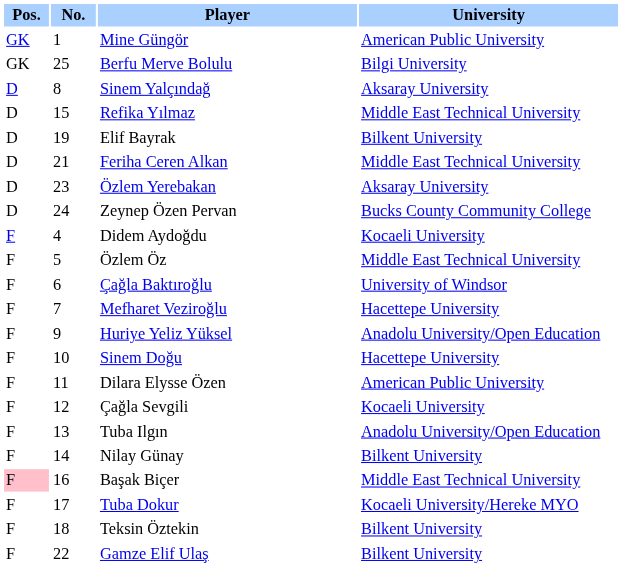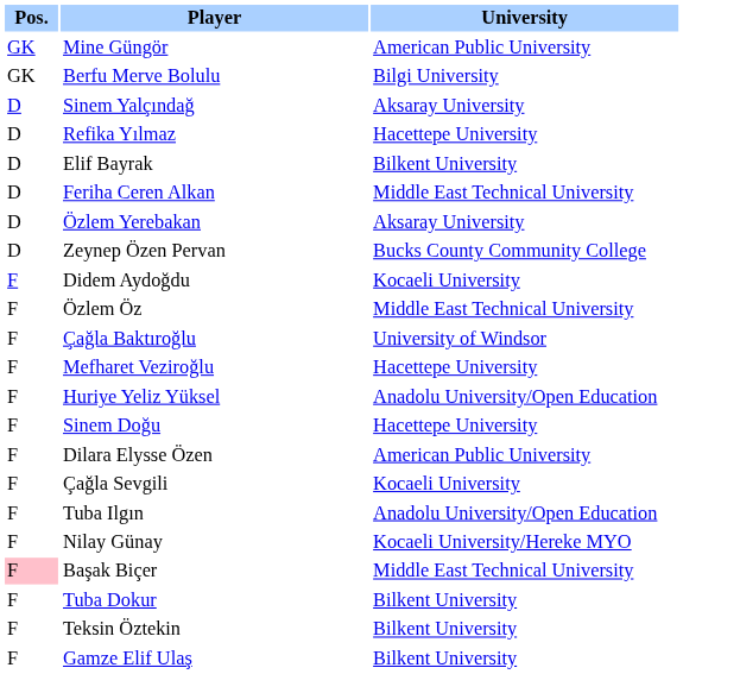- column: No. | 1 | 25 | 8 | 15 | 19 | 21 | 23 | 24 | 4 | 5 | 6 | 7 | 9 | 10 | 11 | 12 | 13 | 14 | 16 | 17 | 18 | 22
Refika Yılmaz | University: Middle East Technical University -> Hacettepe University
Nilay Günay | University: Bilkent University -> Kocaeli University/Hereke MYO
Tuba Dokur | University: Kocaeli University/Hereke MYO -> Bilkent University
